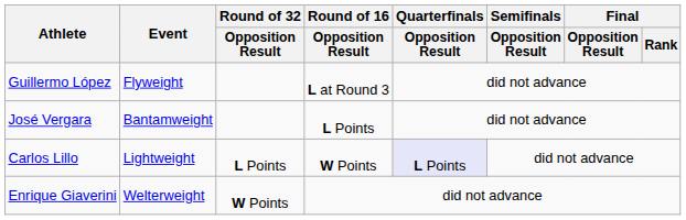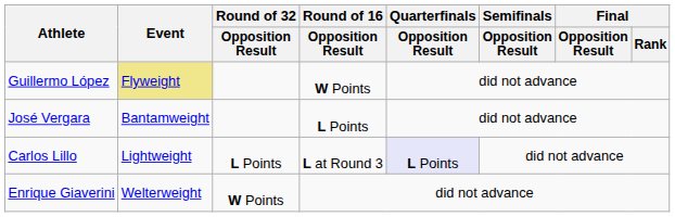Guillermo López | Event: no background -> khaki background
Guillermo López | Round of 16 / Opposition Result: L at Round 3 -> W Points
Carlos Lillo | Round of 16 / Opposition Result: W Points -> L at Round 3
